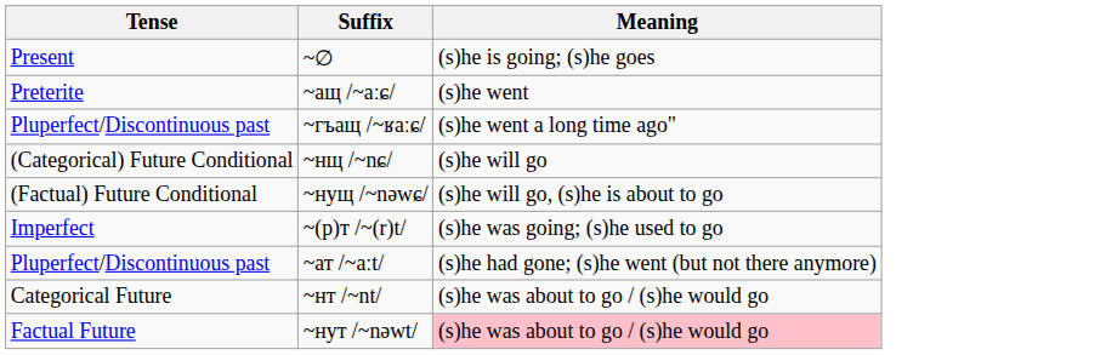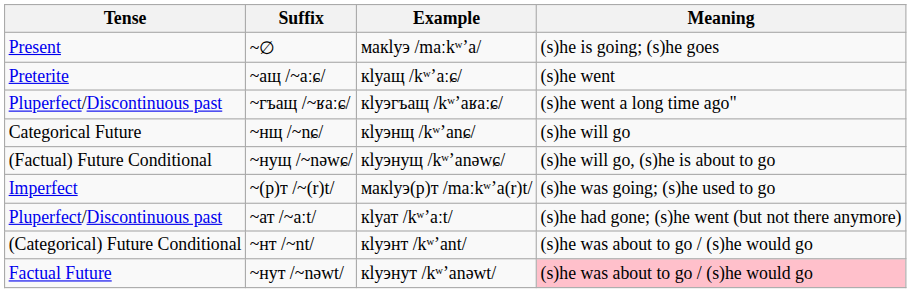+ column: Example | макӏуэ /maːkʷʼa/ | кӏуащ /kʷʼaːɕ/ | кӏуэгъащ /kʷʼaʁaːɕ/ | кӏуэнщ /kʷʼanɕ/ | кӏуэнущ /kʷʼanəwɕ/ | макӏуэ(р)т /maːkʷʼa(r)t/ | кӏуат /kʷʼaːt/ | кӏуэнт /kʷʼant/ | кӏуэнут /kʷʼanəwt/
~нщ /~nɕ/ | Tense: (Categorical) Future Conditional -> Categorical Future
~нт /~nt/ | Tense: Categorical Future -> (Categorical) Future Conditional
